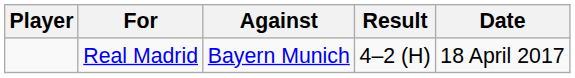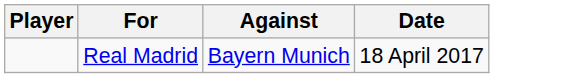- column: Result | 4–2 (H)
